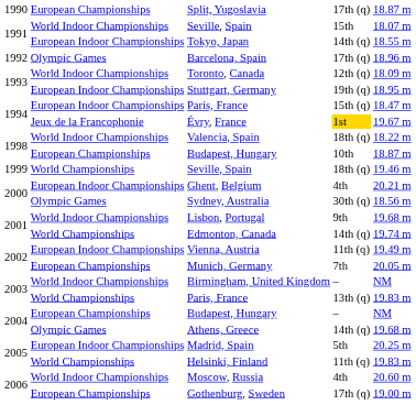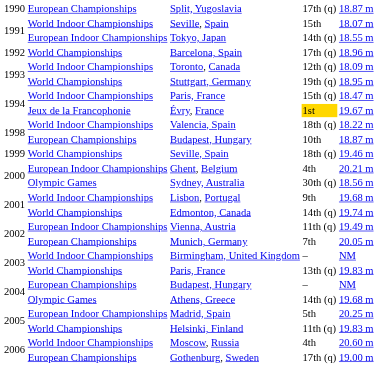Barcelona, Spain | column 2: Olympic Games -> World Championships
Stuttgart, Germany | column 2: European Indoor Championships -> World Championships
Paris, France / 15th (q) | column 2: European Indoor Championships -> World Indoor Championships
